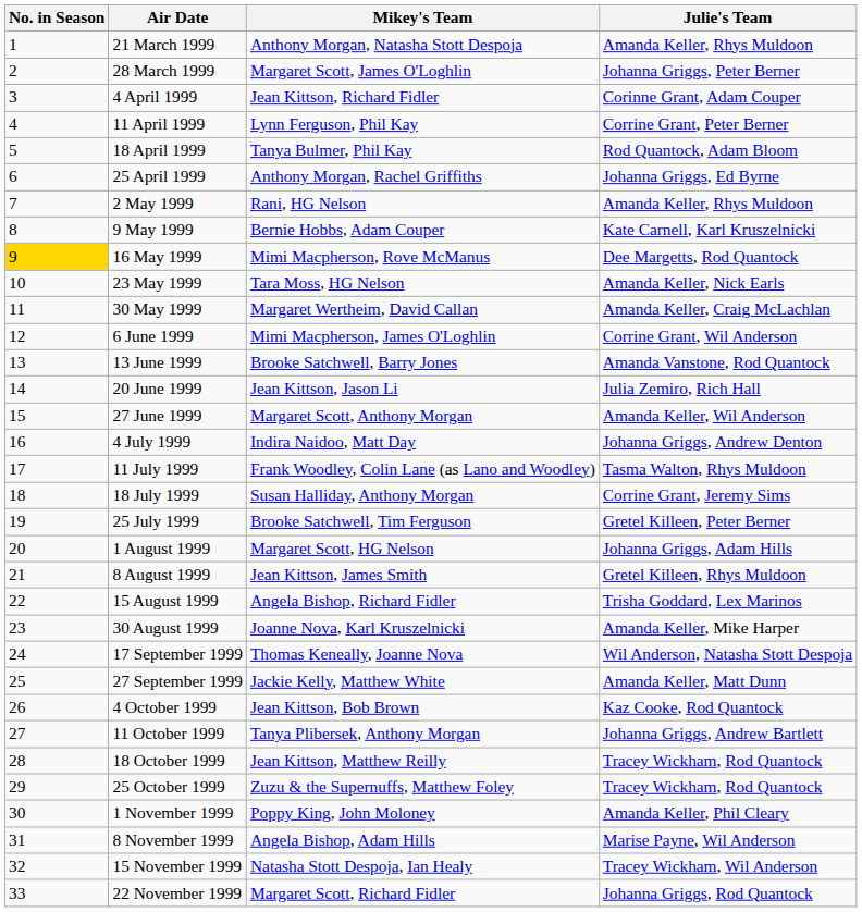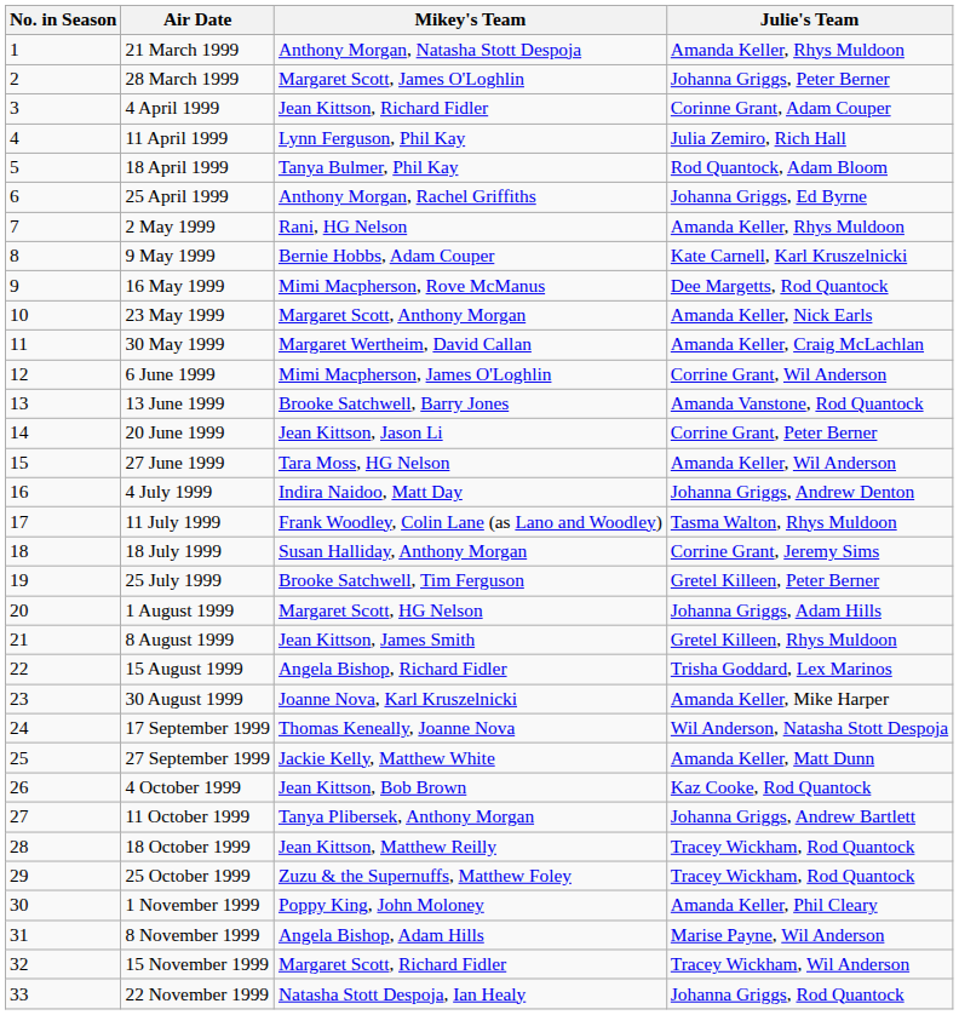11 April 1999 | Julie's Team: Corrine Grant, Peter Berner -> Julia Zemiro, Rich Hall
16 May 1999 | No. in Season: gold background -> no background
23 May 1999 | Mikey's Team: Tara Moss, HG Nelson -> Margaret Scott, Anthony Morgan
20 June 1999 | Julie's Team: Julia Zemiro, Rich Hall -> Corrine Grant, Peter Berner
27 June 1999 | Mikey's Team: Margaret Scott, Anthony Morgan -> Tara Moss, HG Nelson
15 November 1999 | Mikey's Team: Natasha Stott Despoja, Ian Healy -> Margaret Scott, Richard Fidler
22 November 1999 | Mikey's Team: Margaret Scott, Richard Fidler -> Natasha Stott Despoja, Ian Healy
